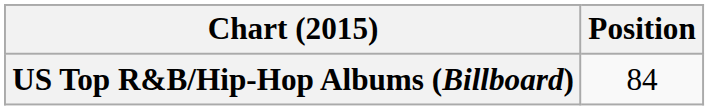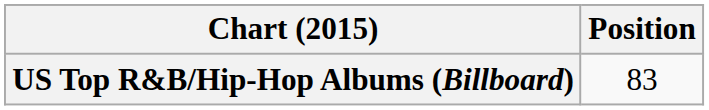US Top R&B/Hip-Hop Albums (Billboard) | Position: 84 -> 83
